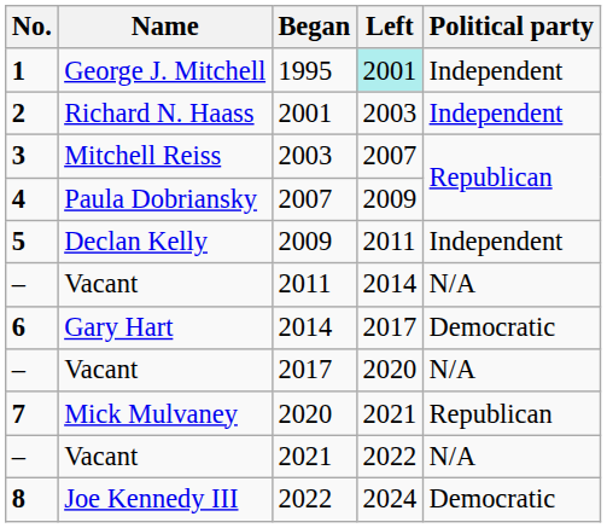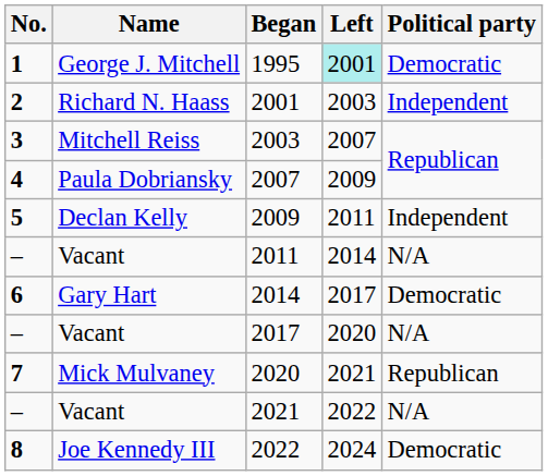1995 | Political party: Independent -> Democratic
